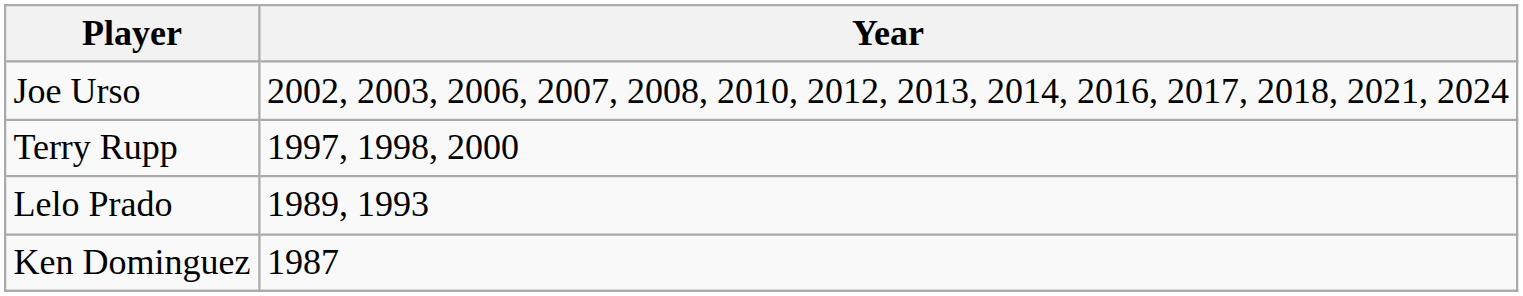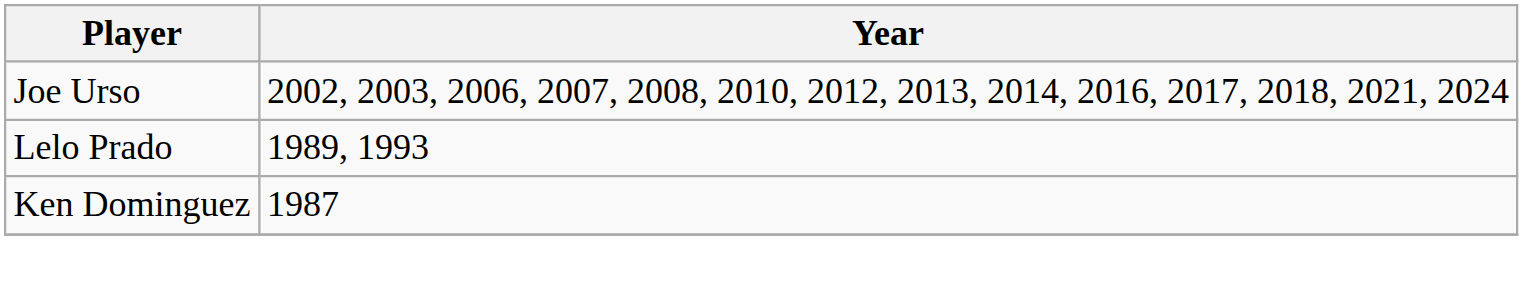- row: Terry Rupp | 1997, 1998, 2000
